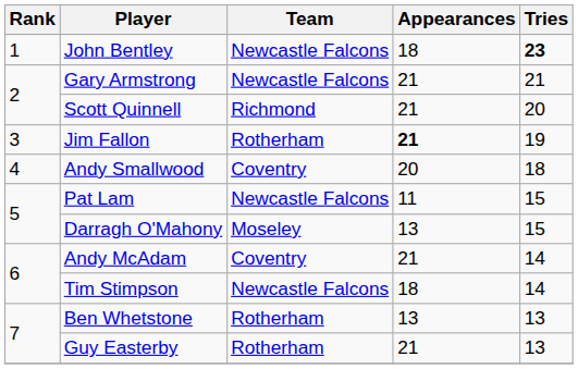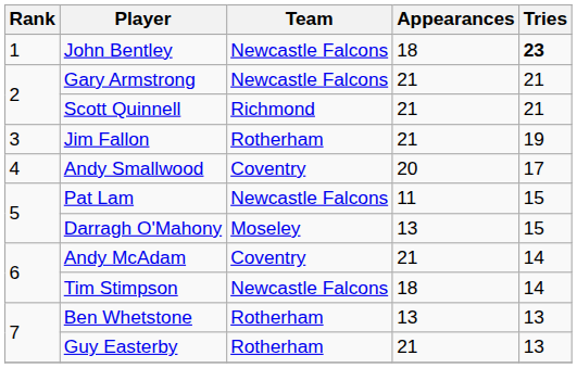Scott Quinnell | Tries: 20 -> 21
Jim Fallon | Appearances: bold -> normal
Andy Smallwood | Tries: 18 -> 17
